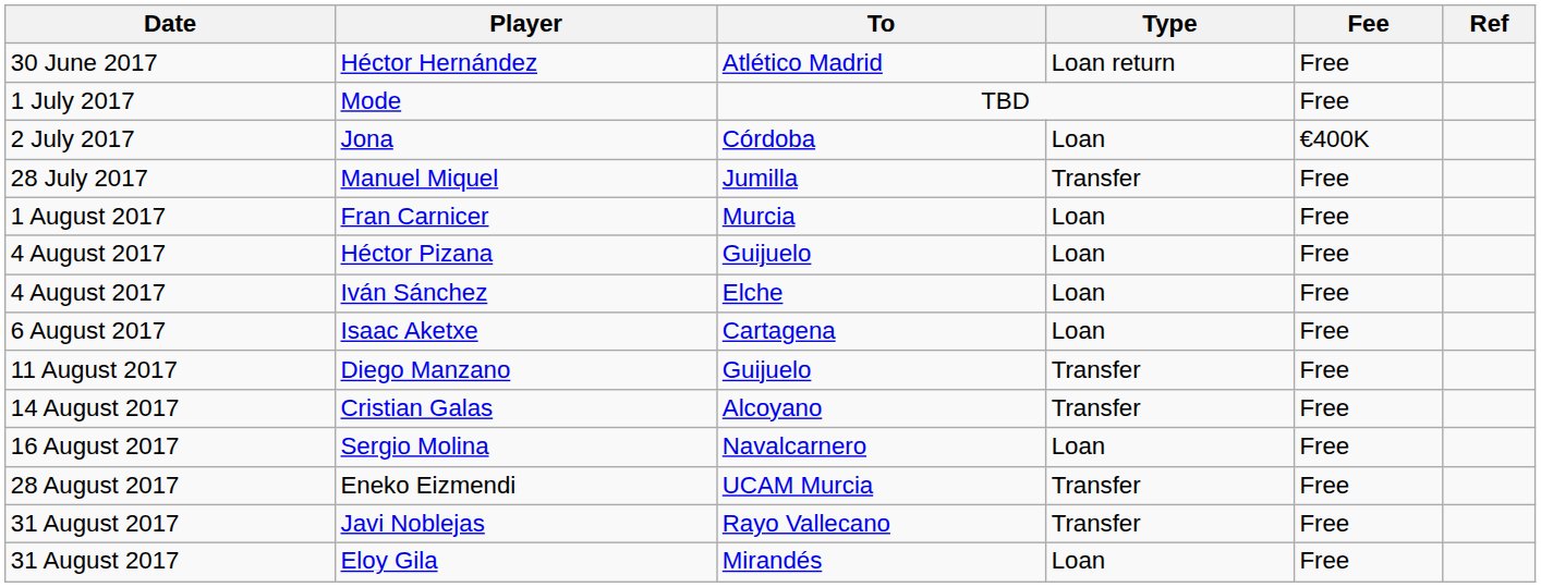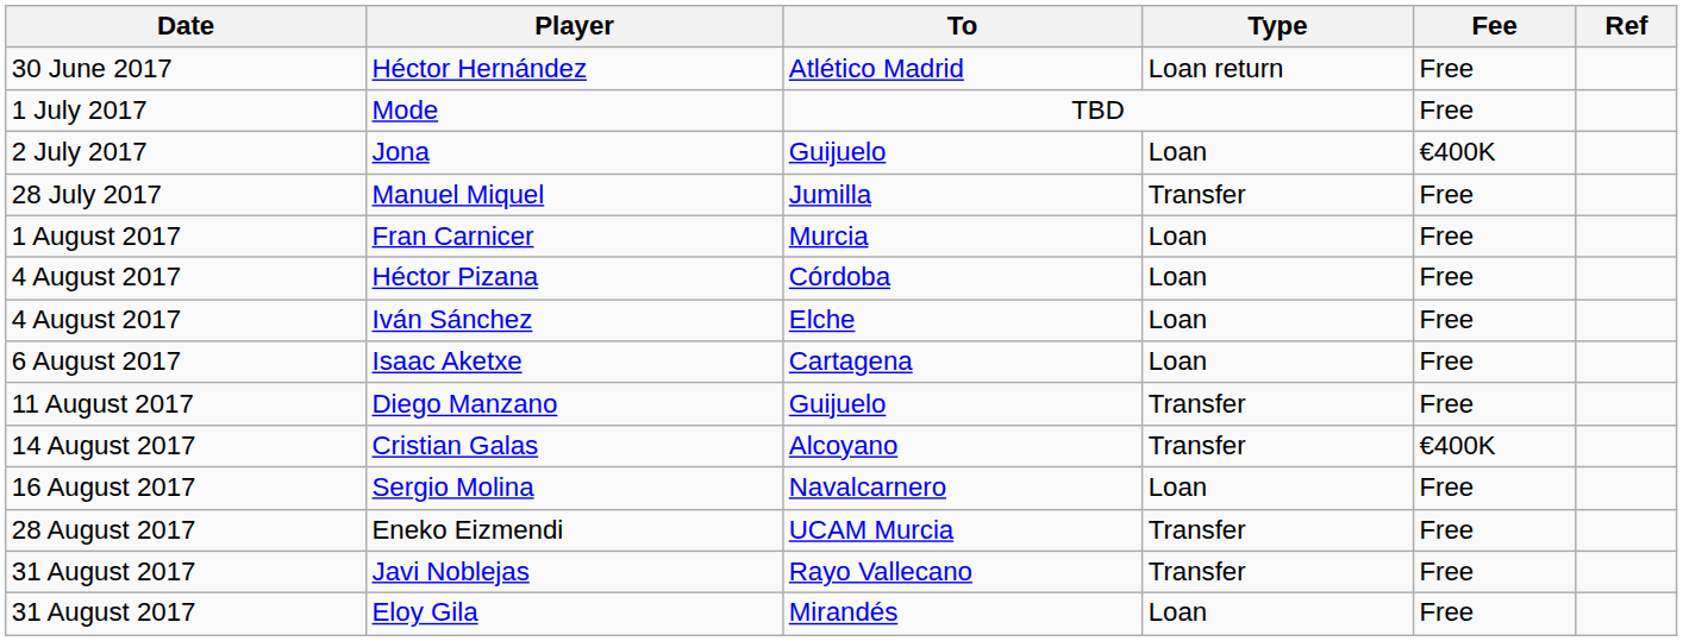Jona | To: Córdoba -> Guijuelo
Héctor Pizana | To: Guijuelo -> Córdoba
Cristian Galas | Fee: Free -> €400K
